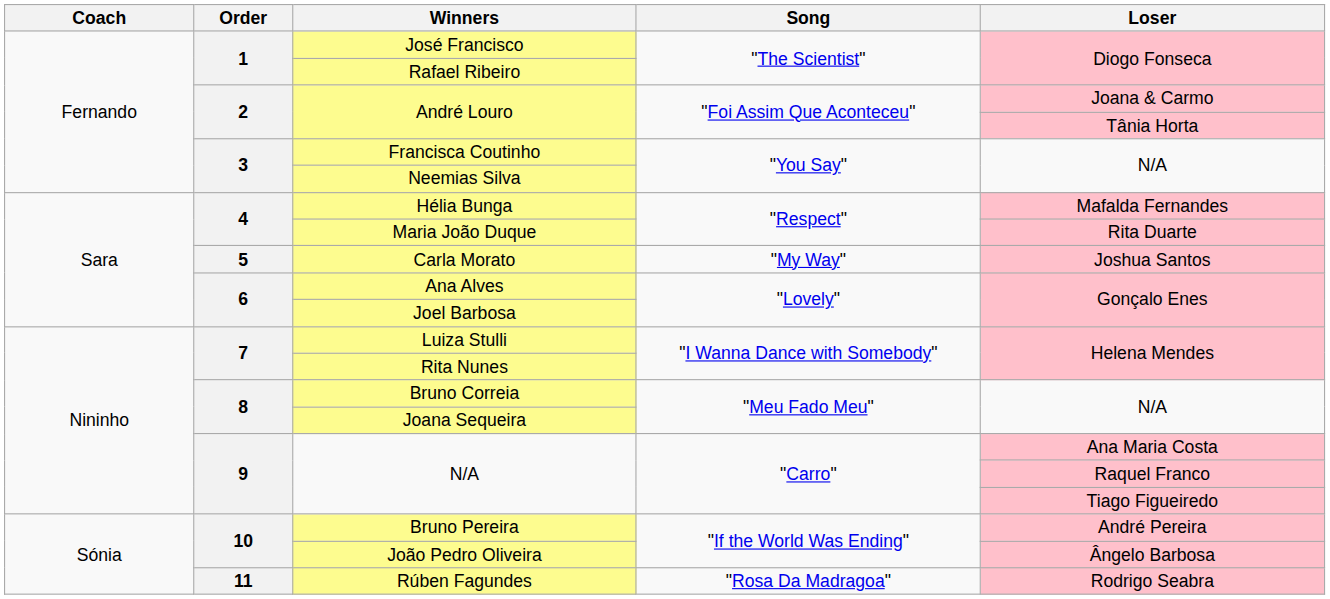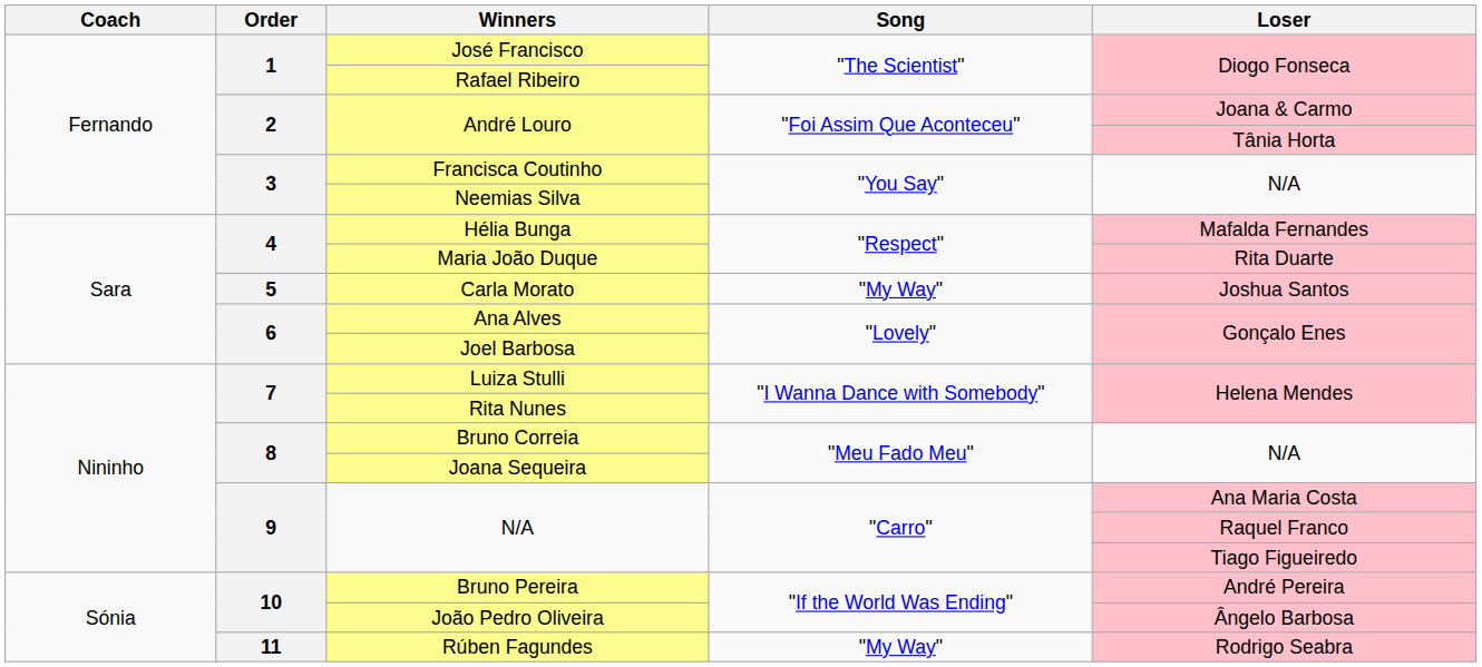Rúben Fagundes | Song: "Rosa Da Madragoa" -> "My Way"
